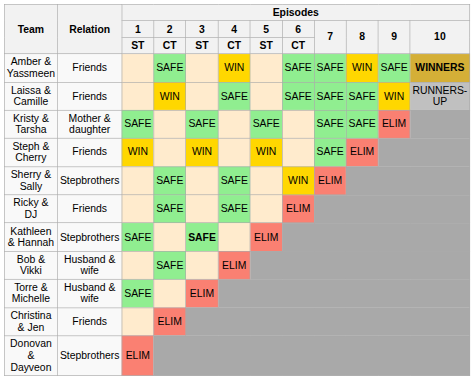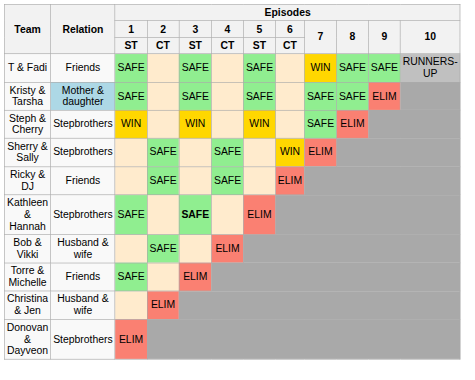- row: Amber & Yassmeen | Friends | SAFE | WIN | SAFE | SAFE | WIN | SAFE | WINNERS
- row: Laissa & Camille | Friends | WIN | SAFE | SAFE | SAFE | SAFE | WIN | RUNNERS-UP
+ row: T & Fadi | Friends | SAFE | SAFE | SAFE | WIN | SAFE | SAFE | RUNNERS-UP
Kristy & Tarsha | Relation: no background -> lightblue background
Steph & Cherry | Relation: Friends -> Stepbrothers
Torre & Michelle | Relation: Husband & wife -> Friends
Christina & Jen | Relation: Friends -> Husband & wife
